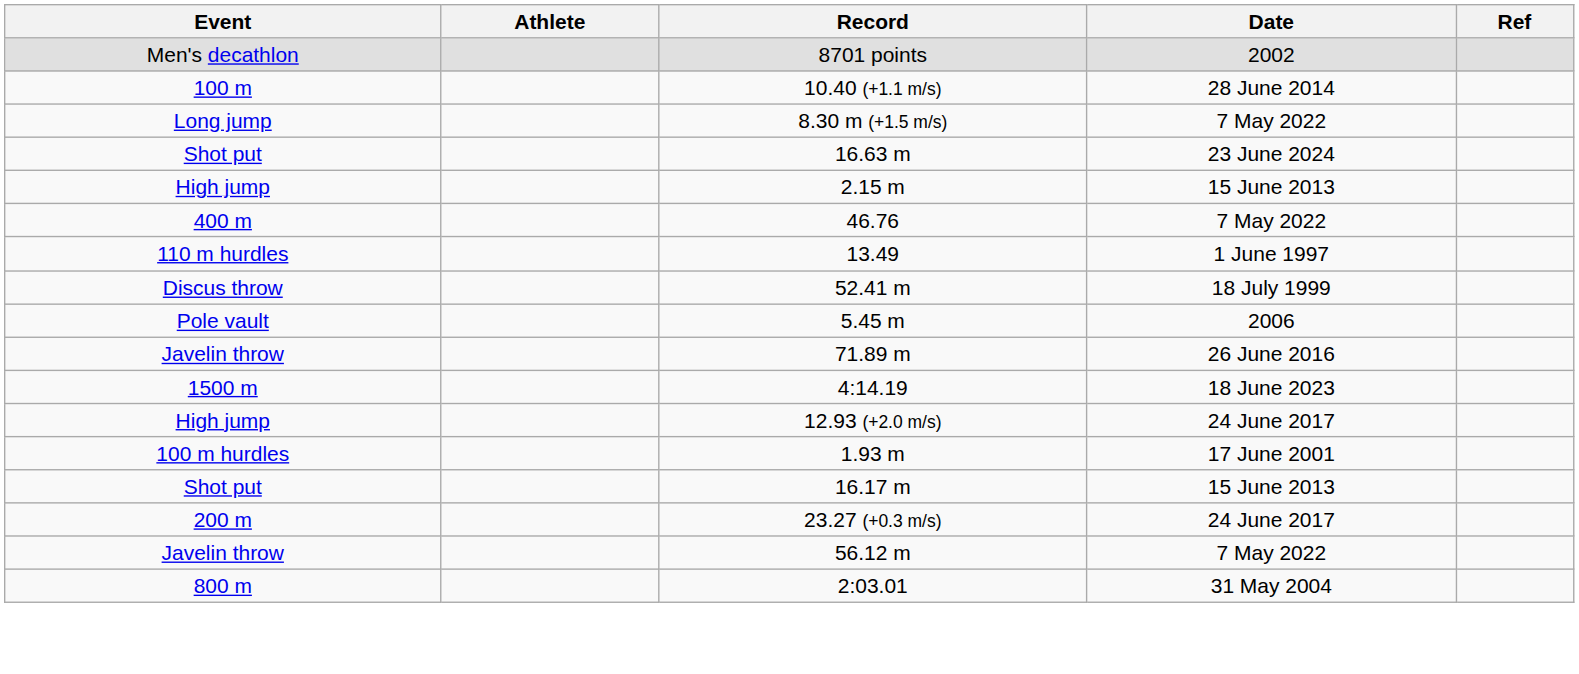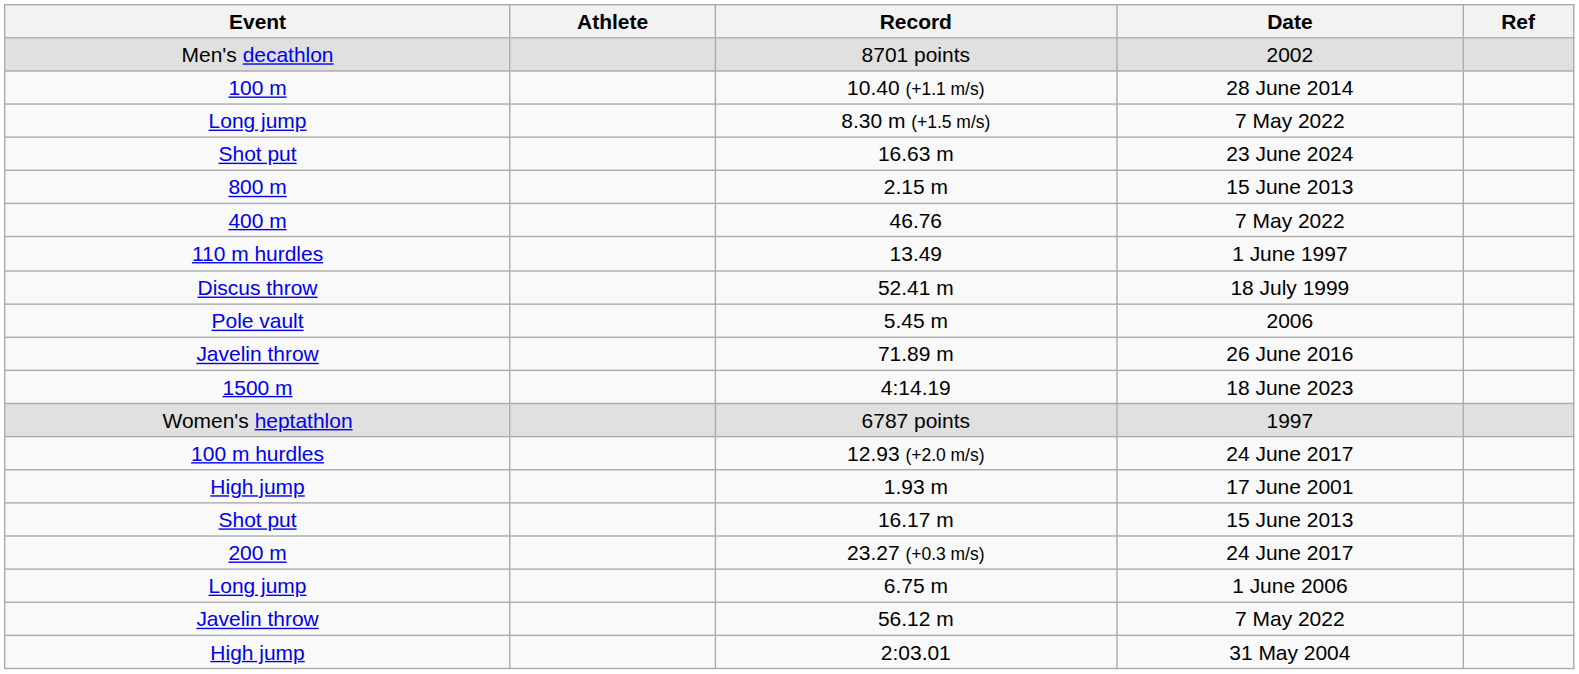2.15 m | Event: High jump -> 800 m
+ row: Women's heptathlon | 6787 points | 1997
12.93 (+2.0 m/s) | Event: High jump -> 100 m hurdles
1.93 m | Event: 100 m hurdles -> High jump
+ row: Long jump | 6.75 m | 1 June 2006
2:03.01 | Event: 800 m -> High jump
